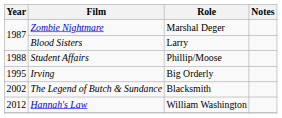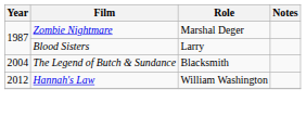- row: 1988 | Student Affairs | Phillip/Moose
- row: 1995 | Irving | Big Orderly
The Legend of Butch & Sundance | Year: 2002 -> 2004
